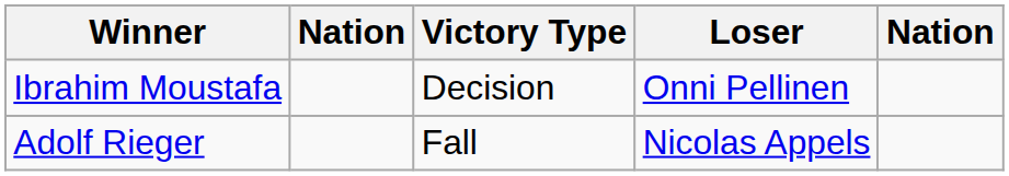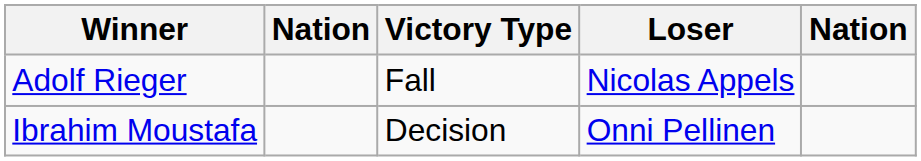rows swapped: Adolf Rieger <-> Ibrahim Moustafa
